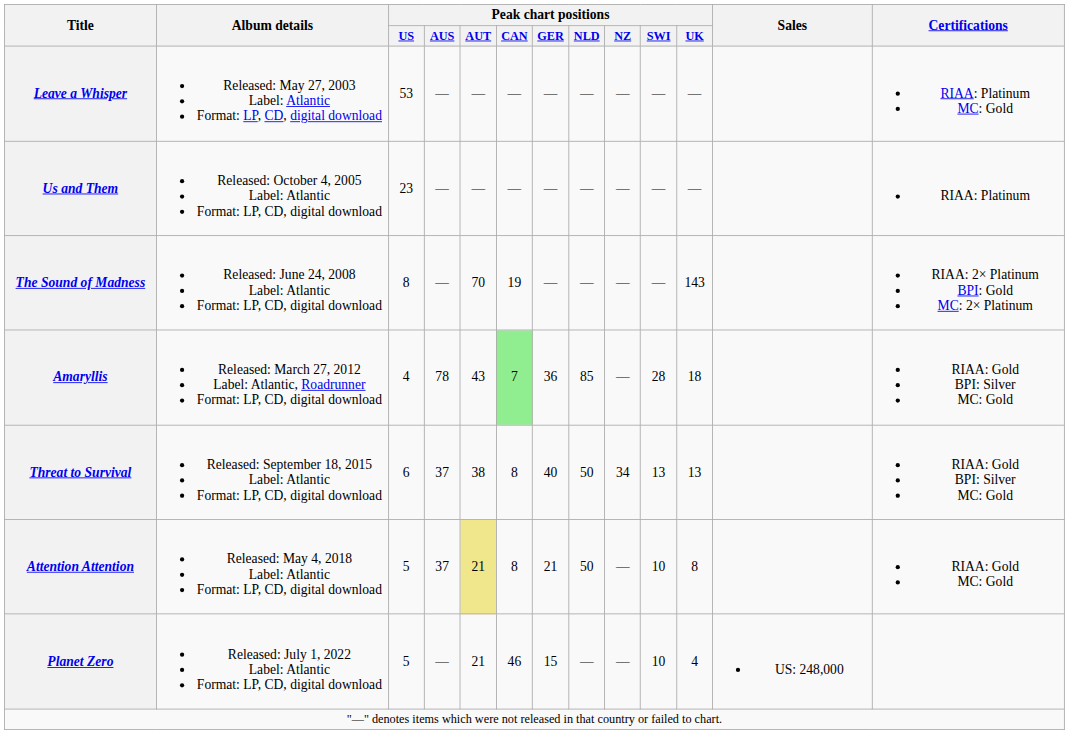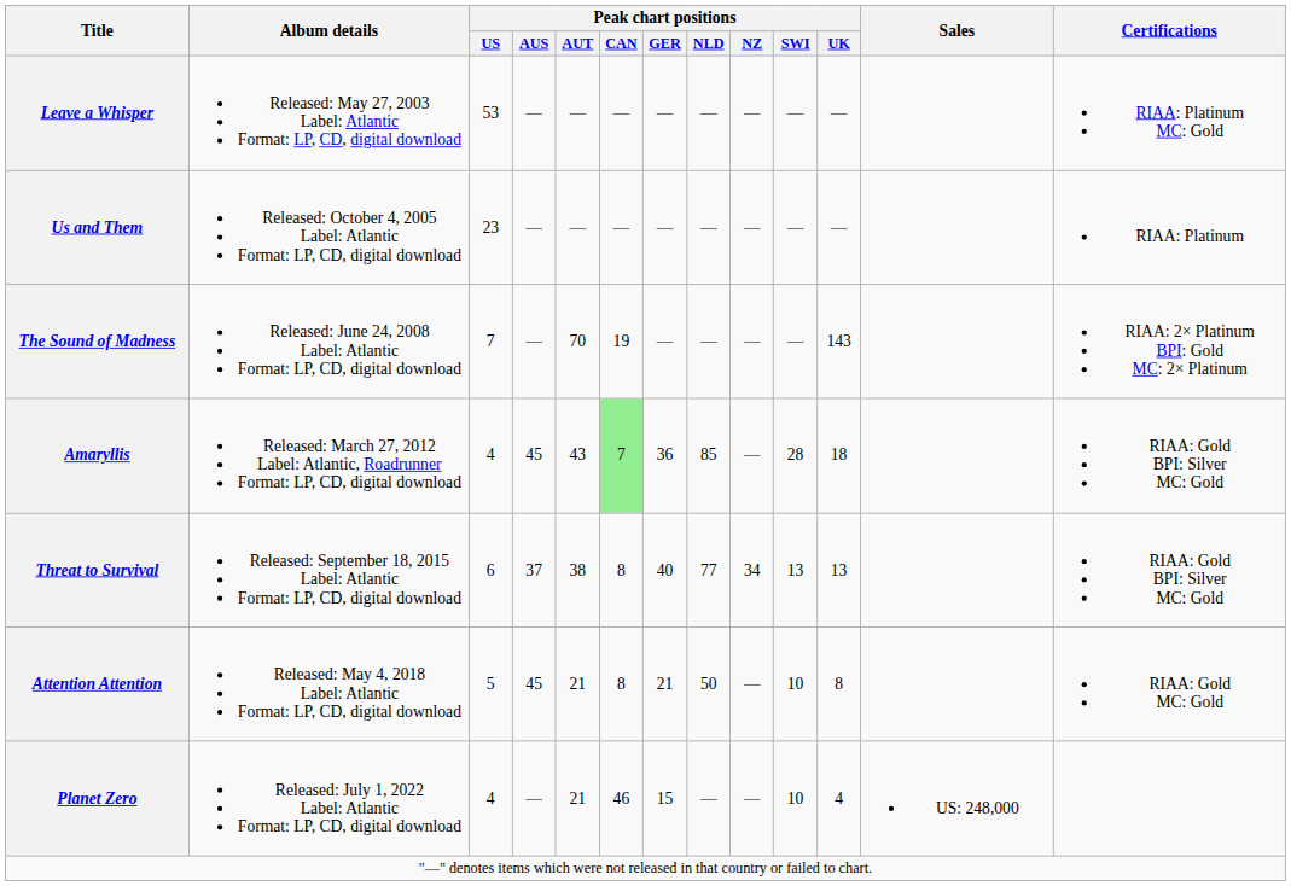The Sound of Madness | Peak chart positions / US: 8 -> 7
Amaryllis | Peak chart positions / AUS: 78 -> 45
Threat to Survival | Peak chart positions / NLD: 50 -> 77
Attention Attention | Peak chart positions / AUS: 37 -> 45
Attention Attention | Peak chart positions / AUT: khaki background -> no background
Planet Zero | Peak chart positions / US: 5 -> 4
